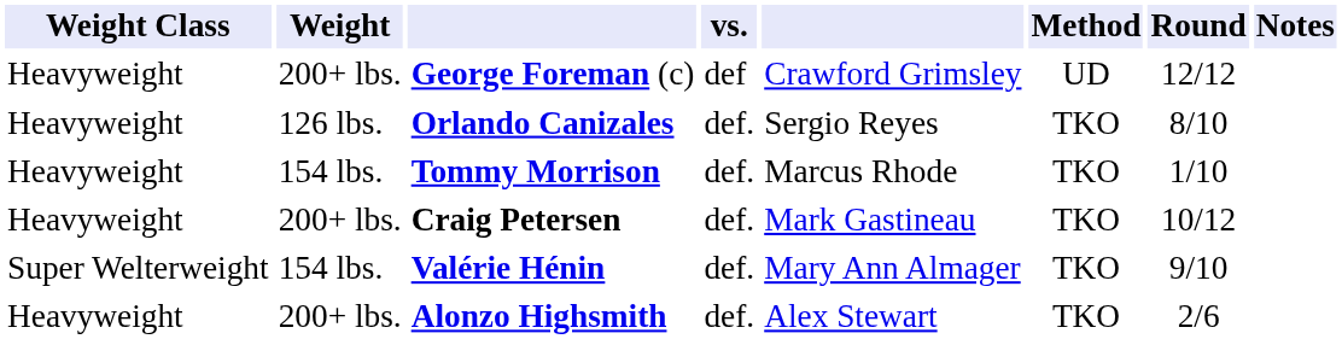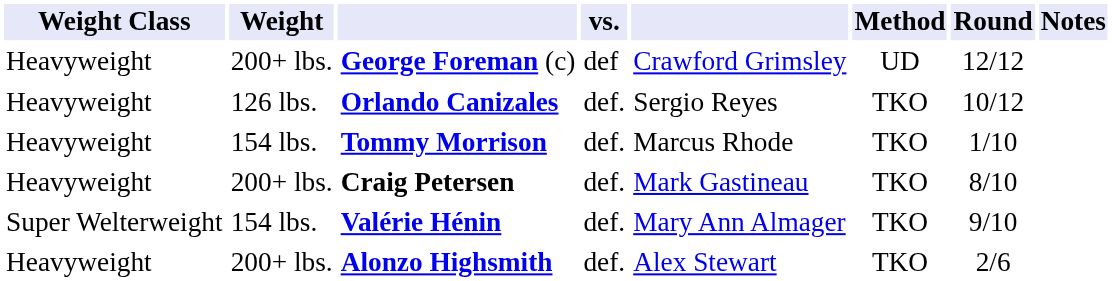Orlando Canizales | Round: 8/10 -> 10/12
Craig Petersen | Round: 10/12 -> 8/10
